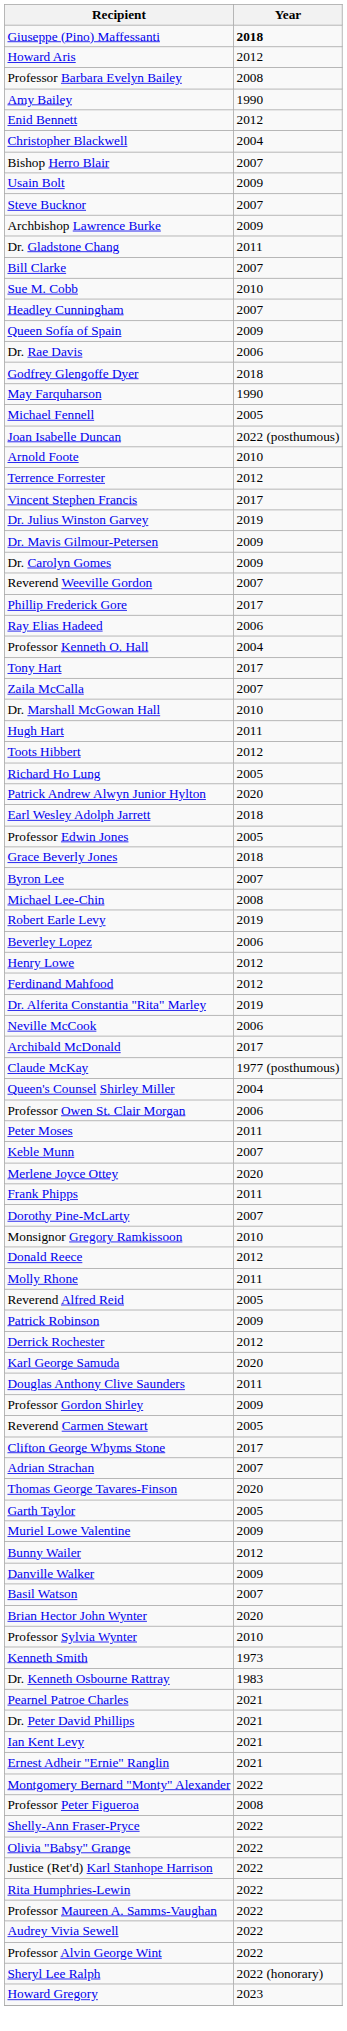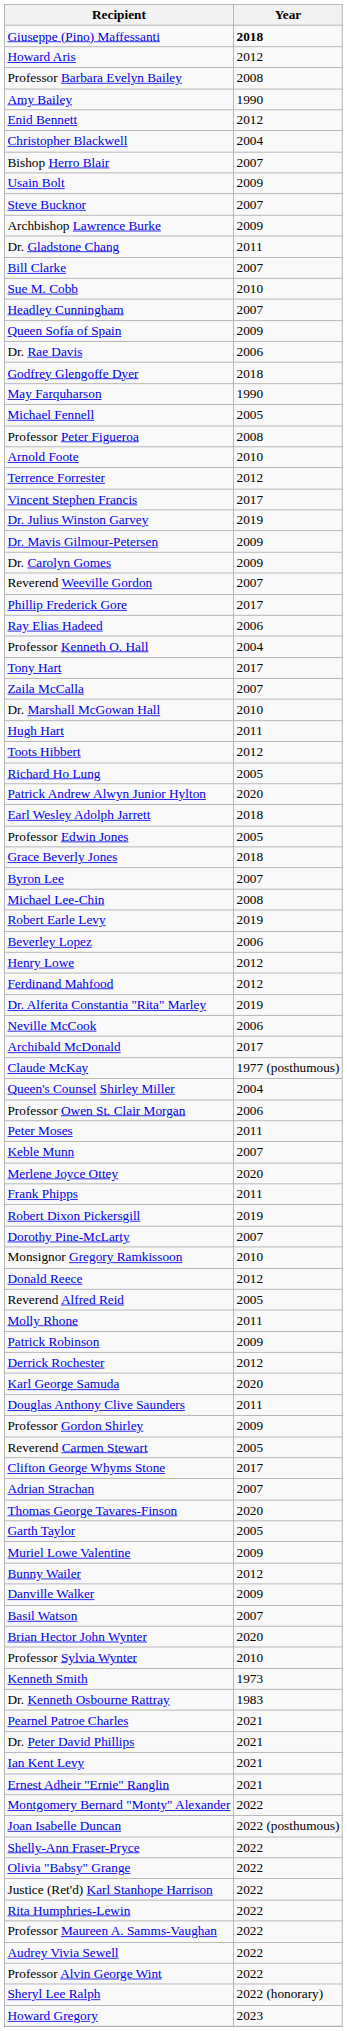rows swapped: Professor Peter Figueroa <-> Joan Isabelle Duncan
+ row: Robert Dixon Pickersgill | 2019
rows swapped: Reverend Alfred Reid <-> Molly Rhone
